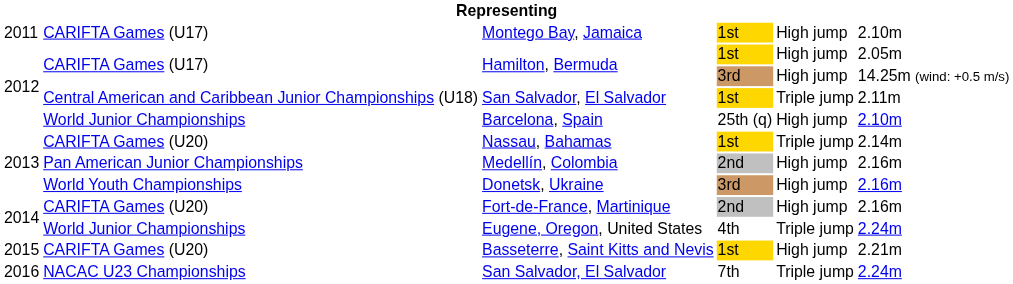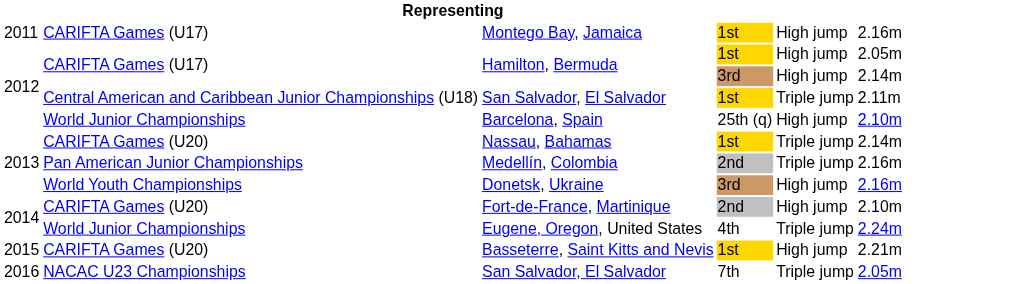Montego Bay, Jamaica | column 6: 2.10m -> 2.16m
Hamilton, Bermuda / 3rd | column 6: 14.25m (wind: +0.5 m/s) -> 2.14m
Medellín, Colombia | column 5: High jump -> Triple jump
Fort-de-France, Martinique | column 6: 2.16m -> 2.10m
San Salvador, El Salvador / 7th | column 6: 2.24m -> 2.05m
